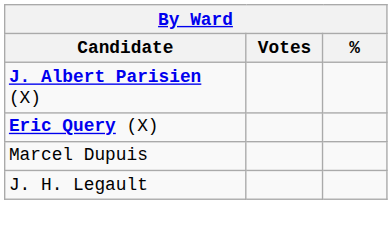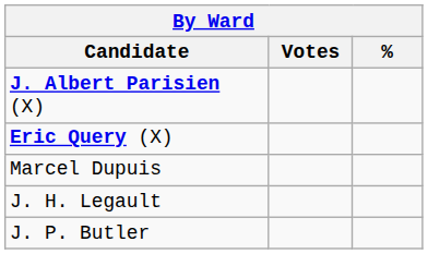+ row: J. P. Butler
